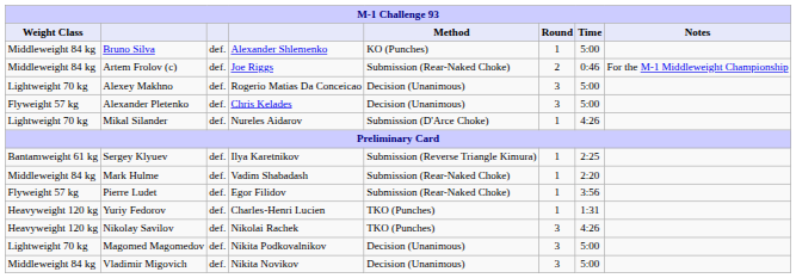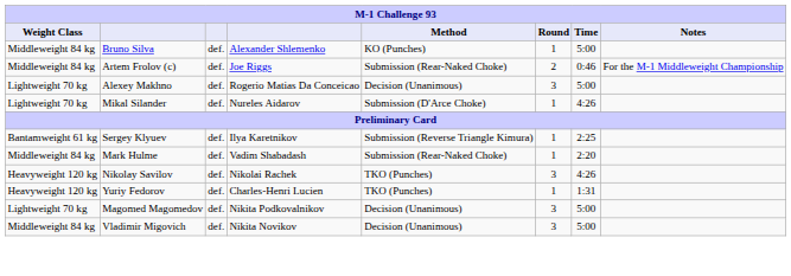- row: Flyweight 57 kg | Alexander Pletenko | def. | Chris Kelades | Decision (Unanimous) | 3 | 5:00
- row: Flyweight 57 kg | Pierre Ludet | def. | Egor Filidov | Submission (Rear-Naked Choke) | 1 | 3:56
rows swapped: Nikolay Savilov <-> Yuriy Fedorov
